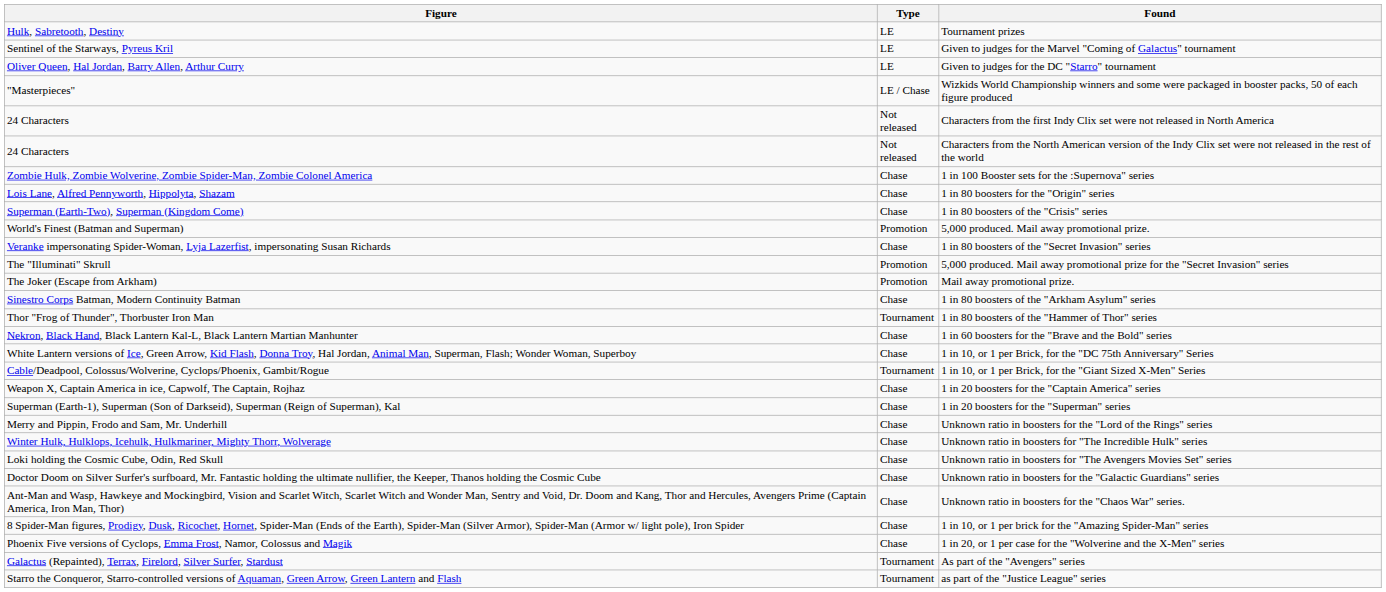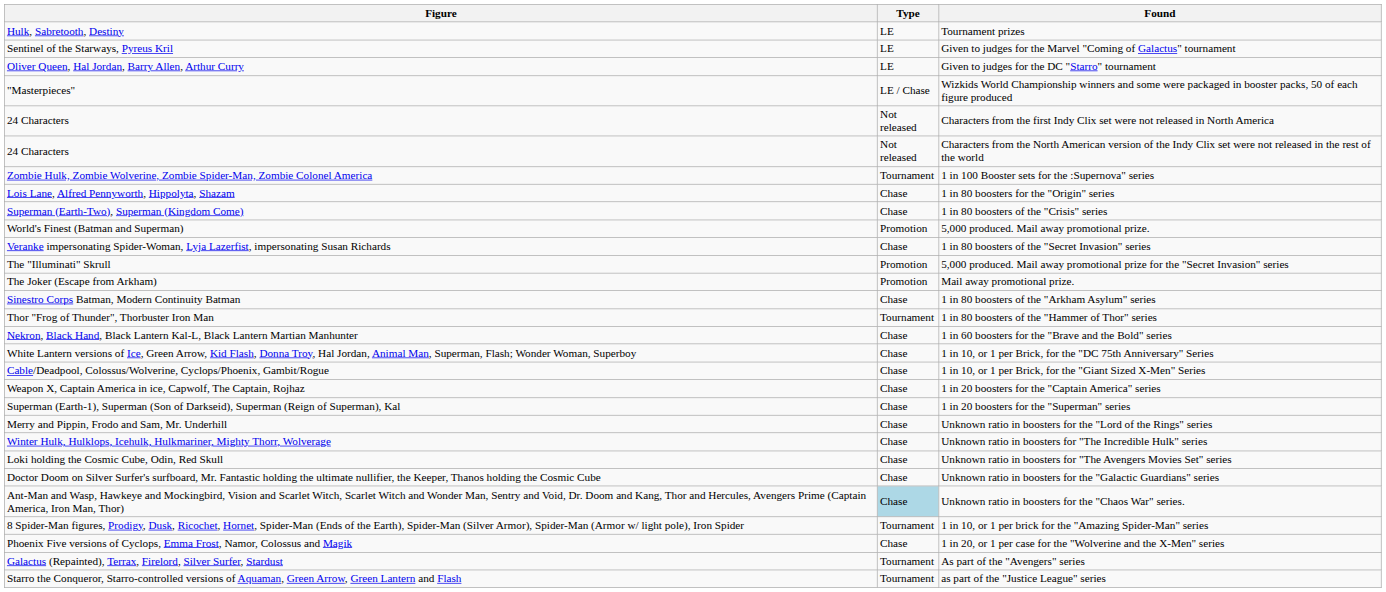1 in 100 Booster sets for the :Supernova" series | Type: Chase -> Tournament
1 in 10, or 1 per Brick, for the "Giant Sized X-Men" Series | Type: Tournament -> Chase
Unknown ratio in boosters for the "Chaos War" series. | Type: no background -> lightblue background
1 in 10, or 1 per brick for the "Amazing Spider-Man" series | Type: Chase -> Tournament
